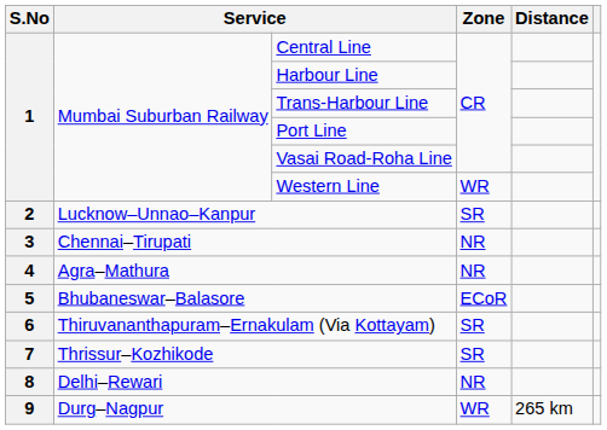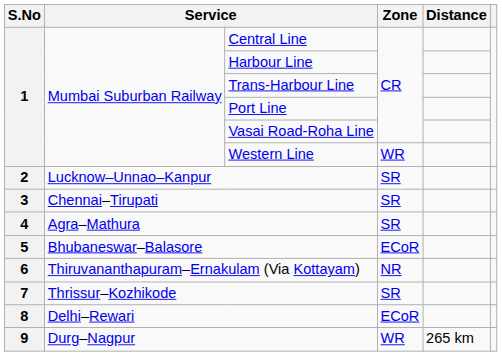Chennai–Tirupati | Zone: NR -> SR
Agra–Mathura | Zone: NR -> SR
Thiruvananthapuram–Ernakulam (Via Kottayam) | Zone: SR -> NR
Delhi–Rewari | Zone: NR -> ECoR
